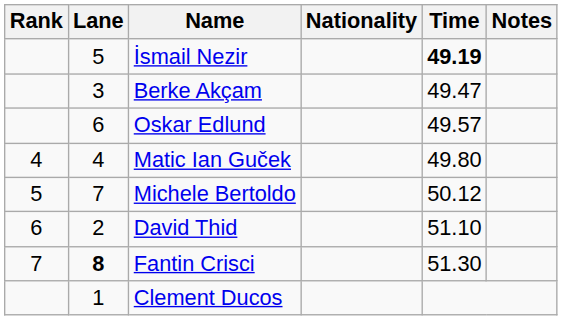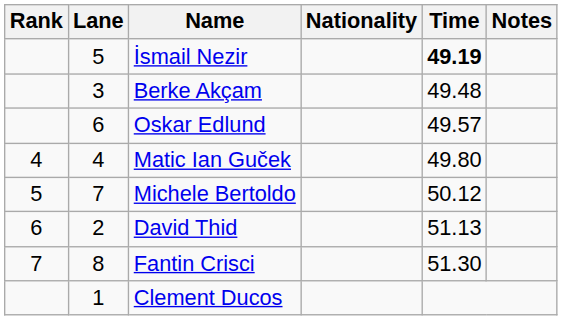Berke Akçam | Time: 49.47 -> 49.48
David Thid | Time: 51.10 -> 51.13
Fantin Crisci | Lane: bold -> normal
